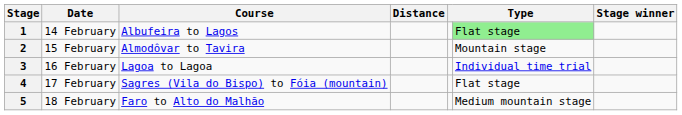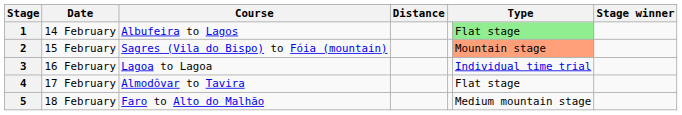2 | Course: Almodôvar to Tavira -> Sagres (Vila do Bispo) to Fóia (mountain)
2 | column 6: no background -> lightsalmon background
4 | Course: Sagres (Vila do Bispo) to Fóia (mountain) -> Almodôvar to Tavira
